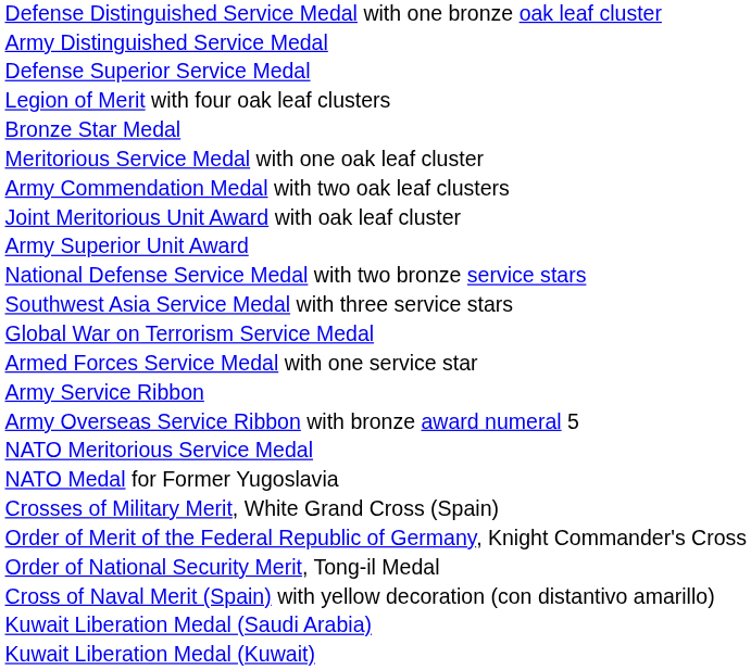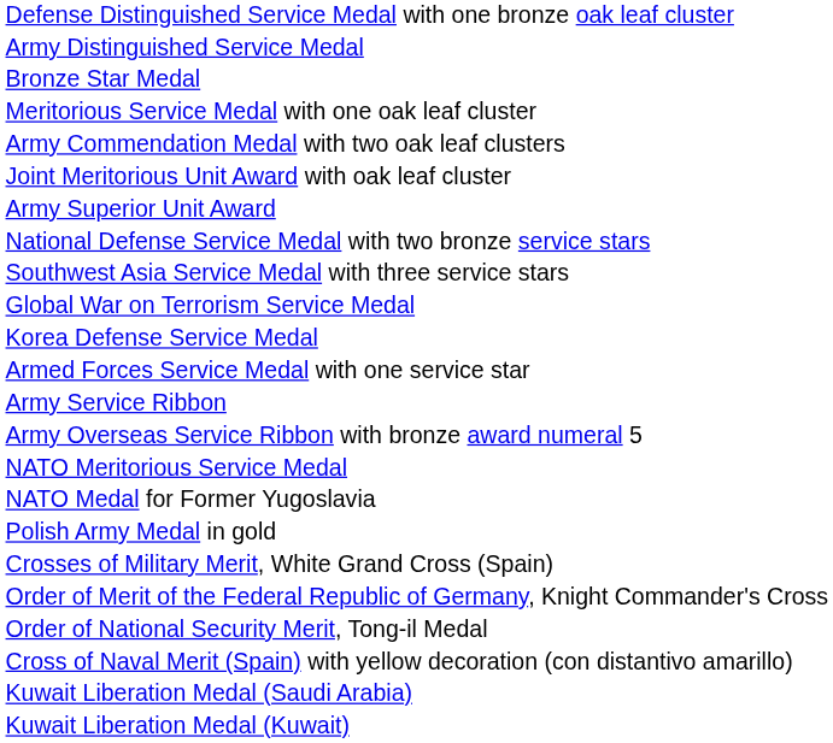- row: Defense Superior Service Medal
- row: Legion of Merit with four oak leaf clusters
+ row: Korea Defense Service Medal
+ row: Polish Army Medal in gold
